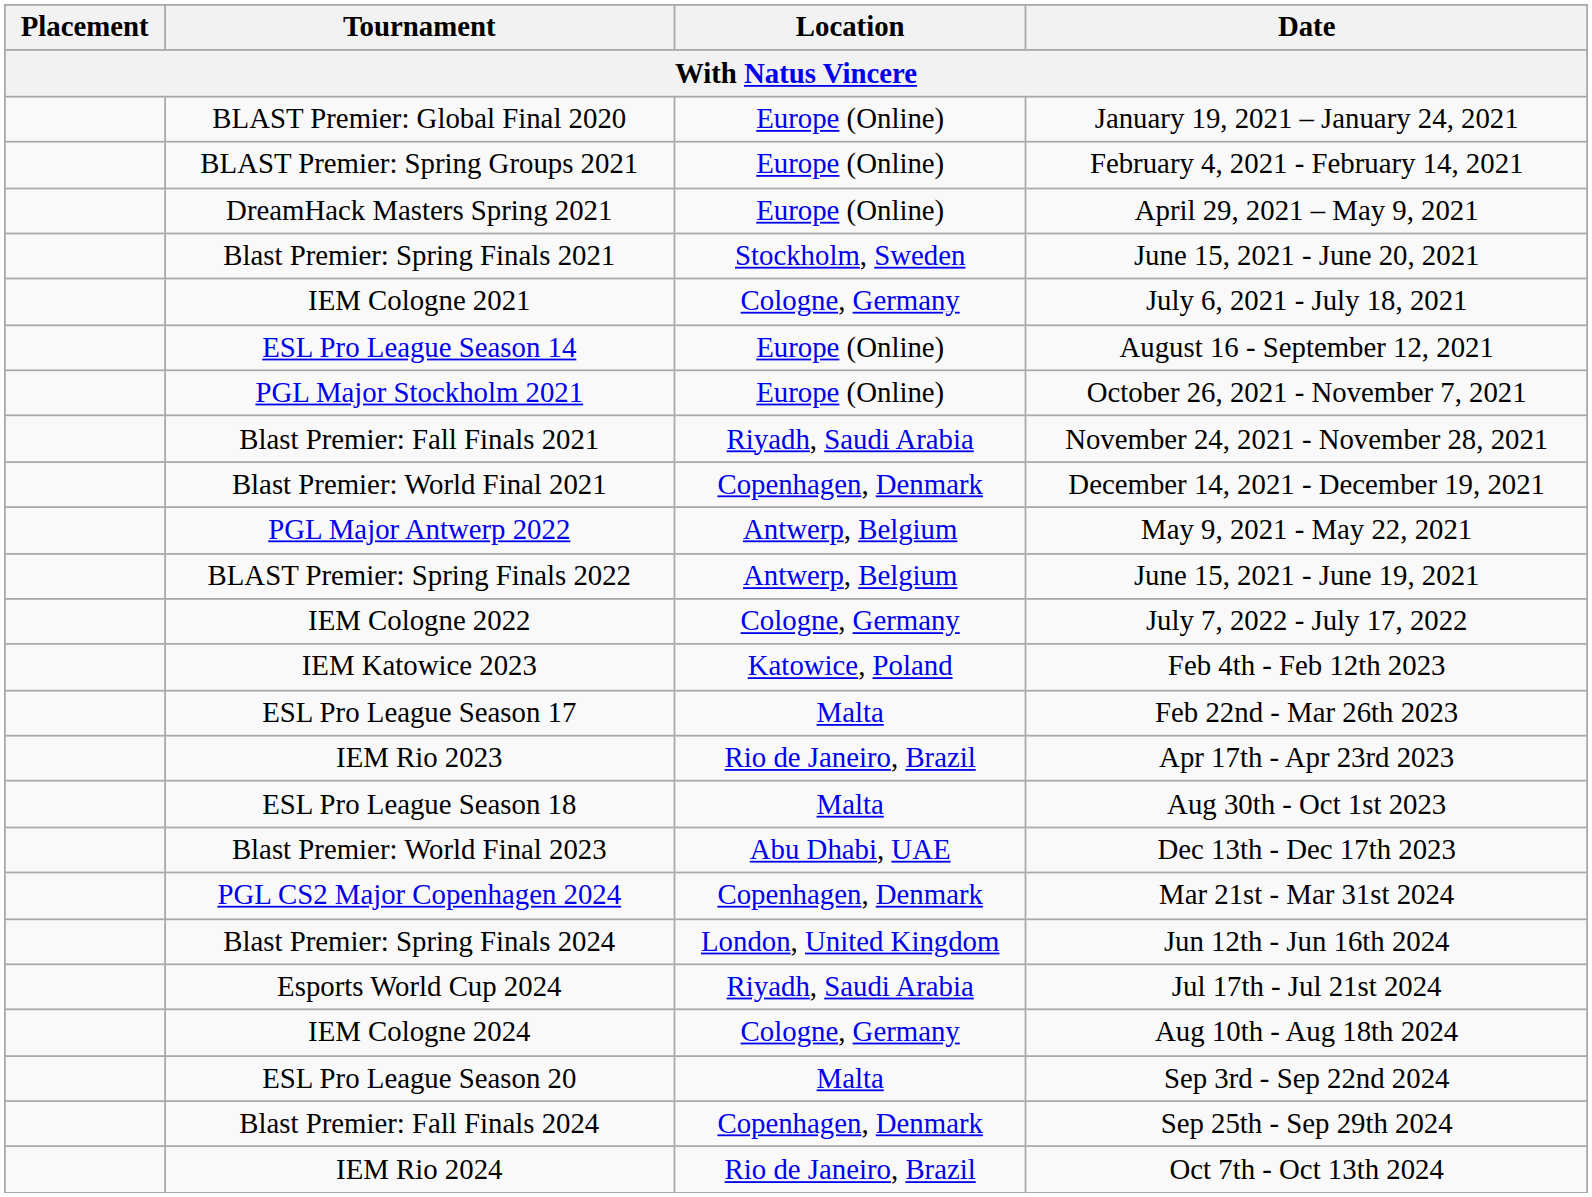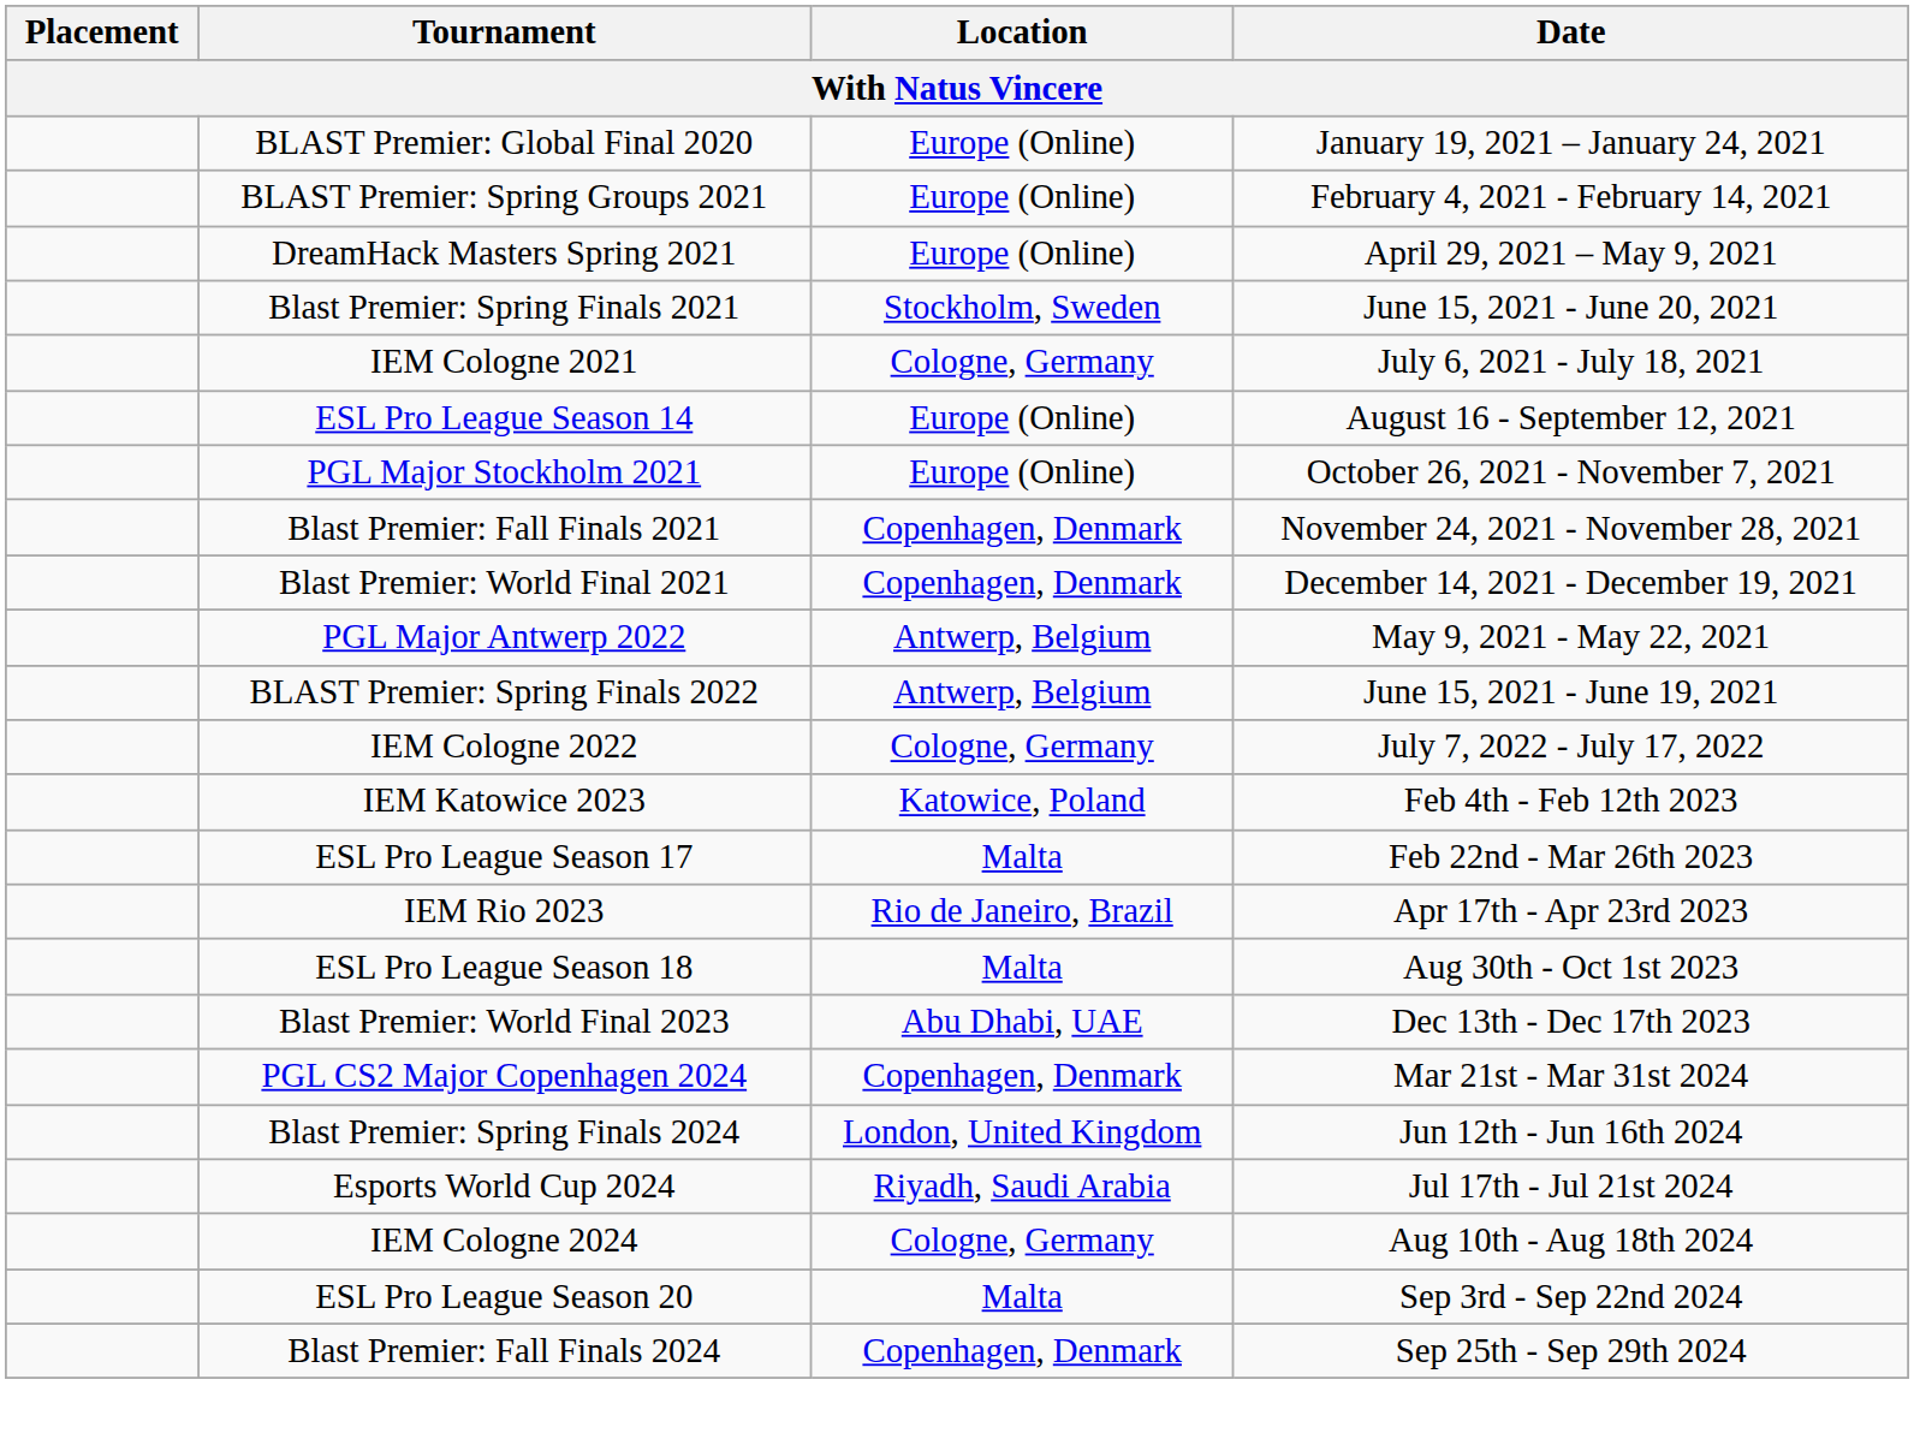Blast Premier: Fall Finals 2021 | Location: Riyadh, Saudi Arabia -> Copenhagen, Denmark
- row: IEM Rio 2024 | Rio de Janeiro, Brazil | Oct 7th - Oct 13th 2024
